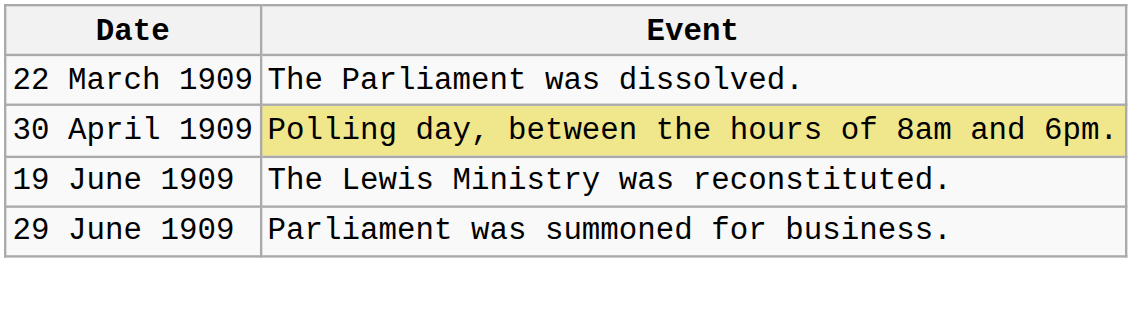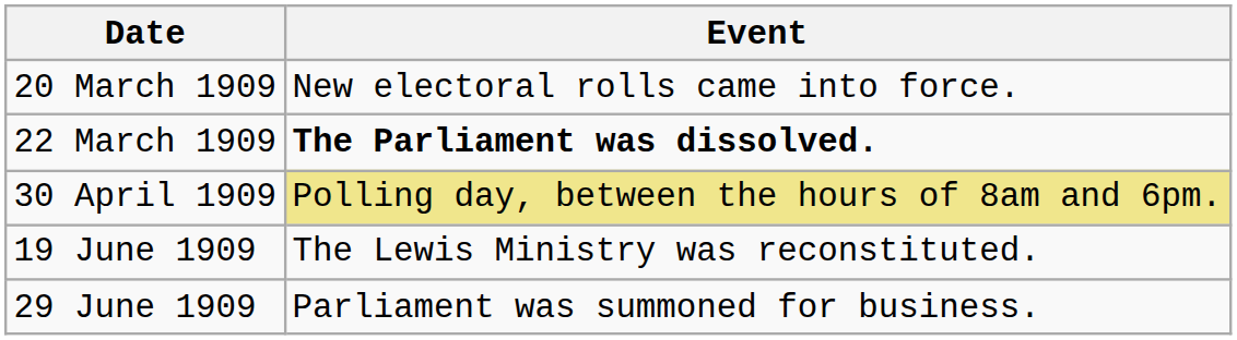+ row: 20 March 1909 | New electoral rolls came into force.
22 March 1909 | Event: normal -> bold
